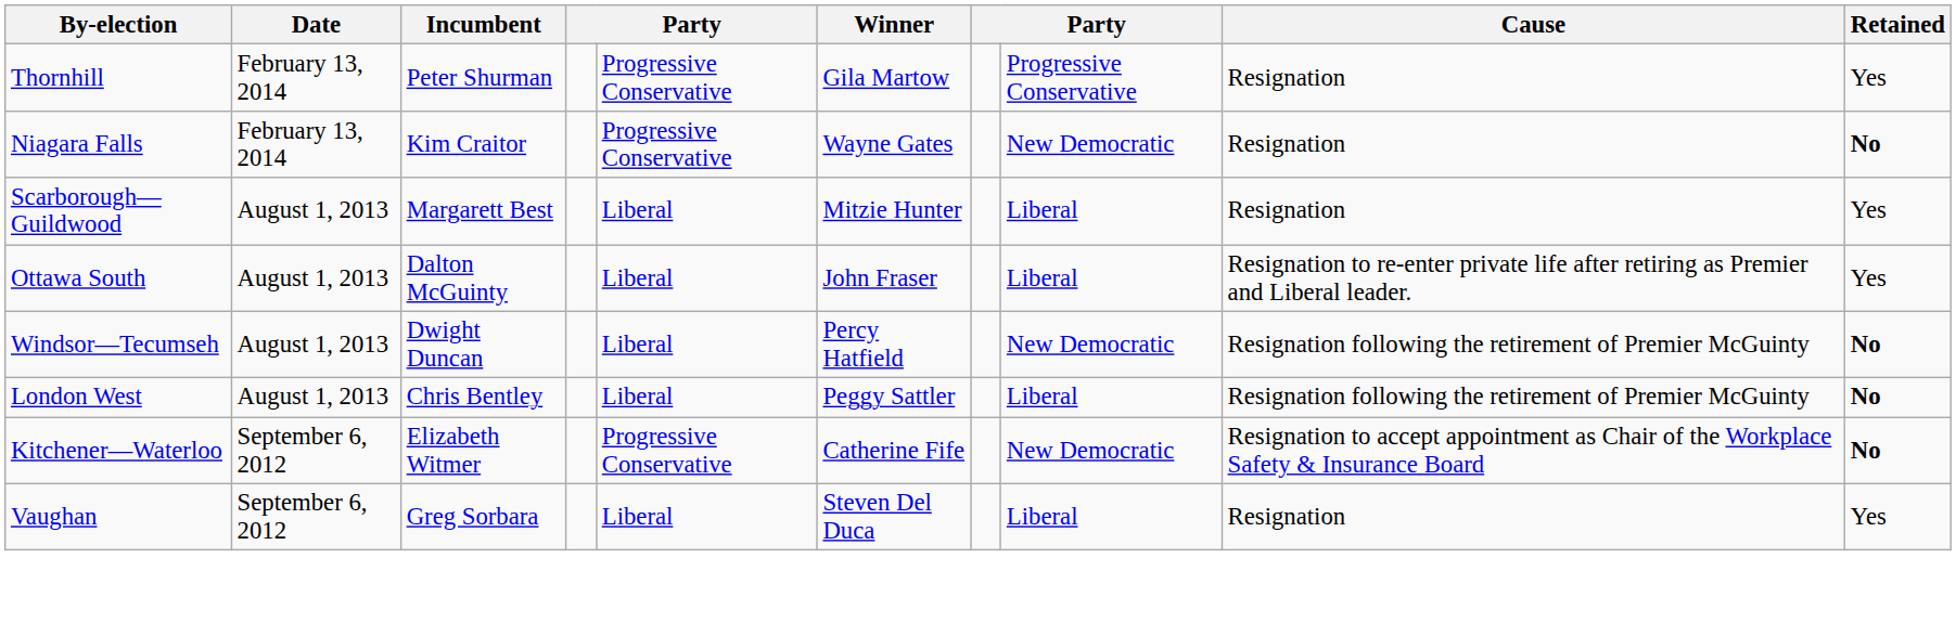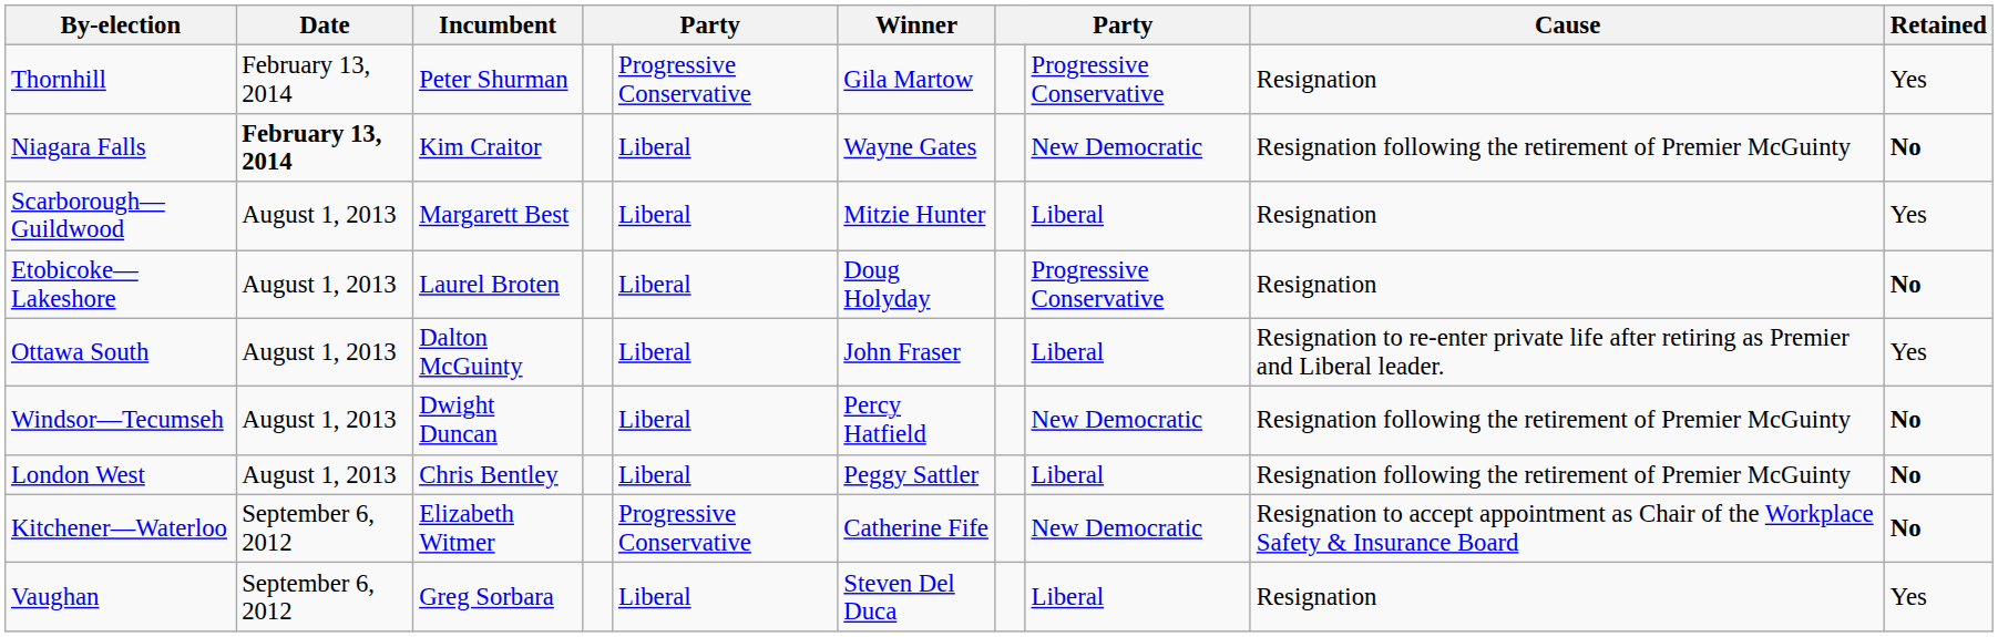Niagara Falls | Date: normal -> bold
Niagara Falls | column 5: Progressive Conservative -> Liberal
Niagara Falls | Cause: Resignation -> Resignation following the retirement of Premier McGuinty
+ row: Etobicoke—Lakeshore | August 1, 2013 | Laurel Broten | Liberal | Doug Holyday | Progressive Conservative | Resignation | No
